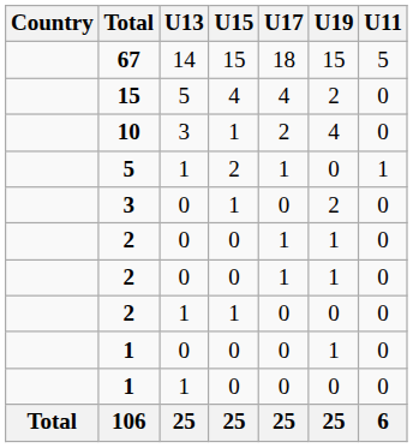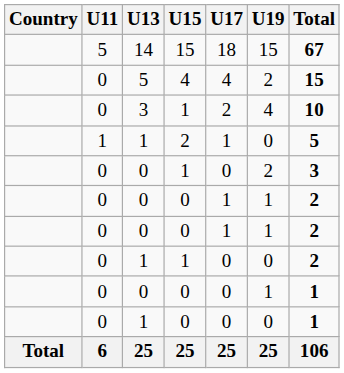columns swapped: U11 <-> Total
